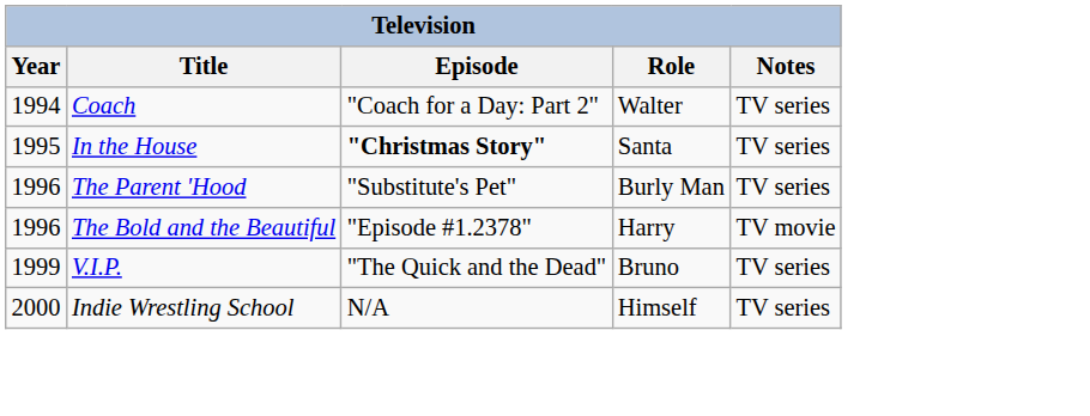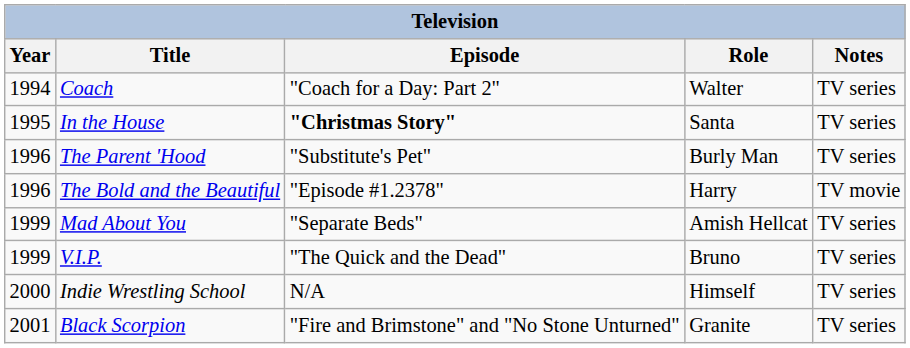+ row: 1999 | Mad About You | "Separate Beds" | Amish Hellcat | TV series
+ row: 2001 | Black Scorpion | "Fire and Brimstone" and "No Stone Unturned" | Granite | TV series
